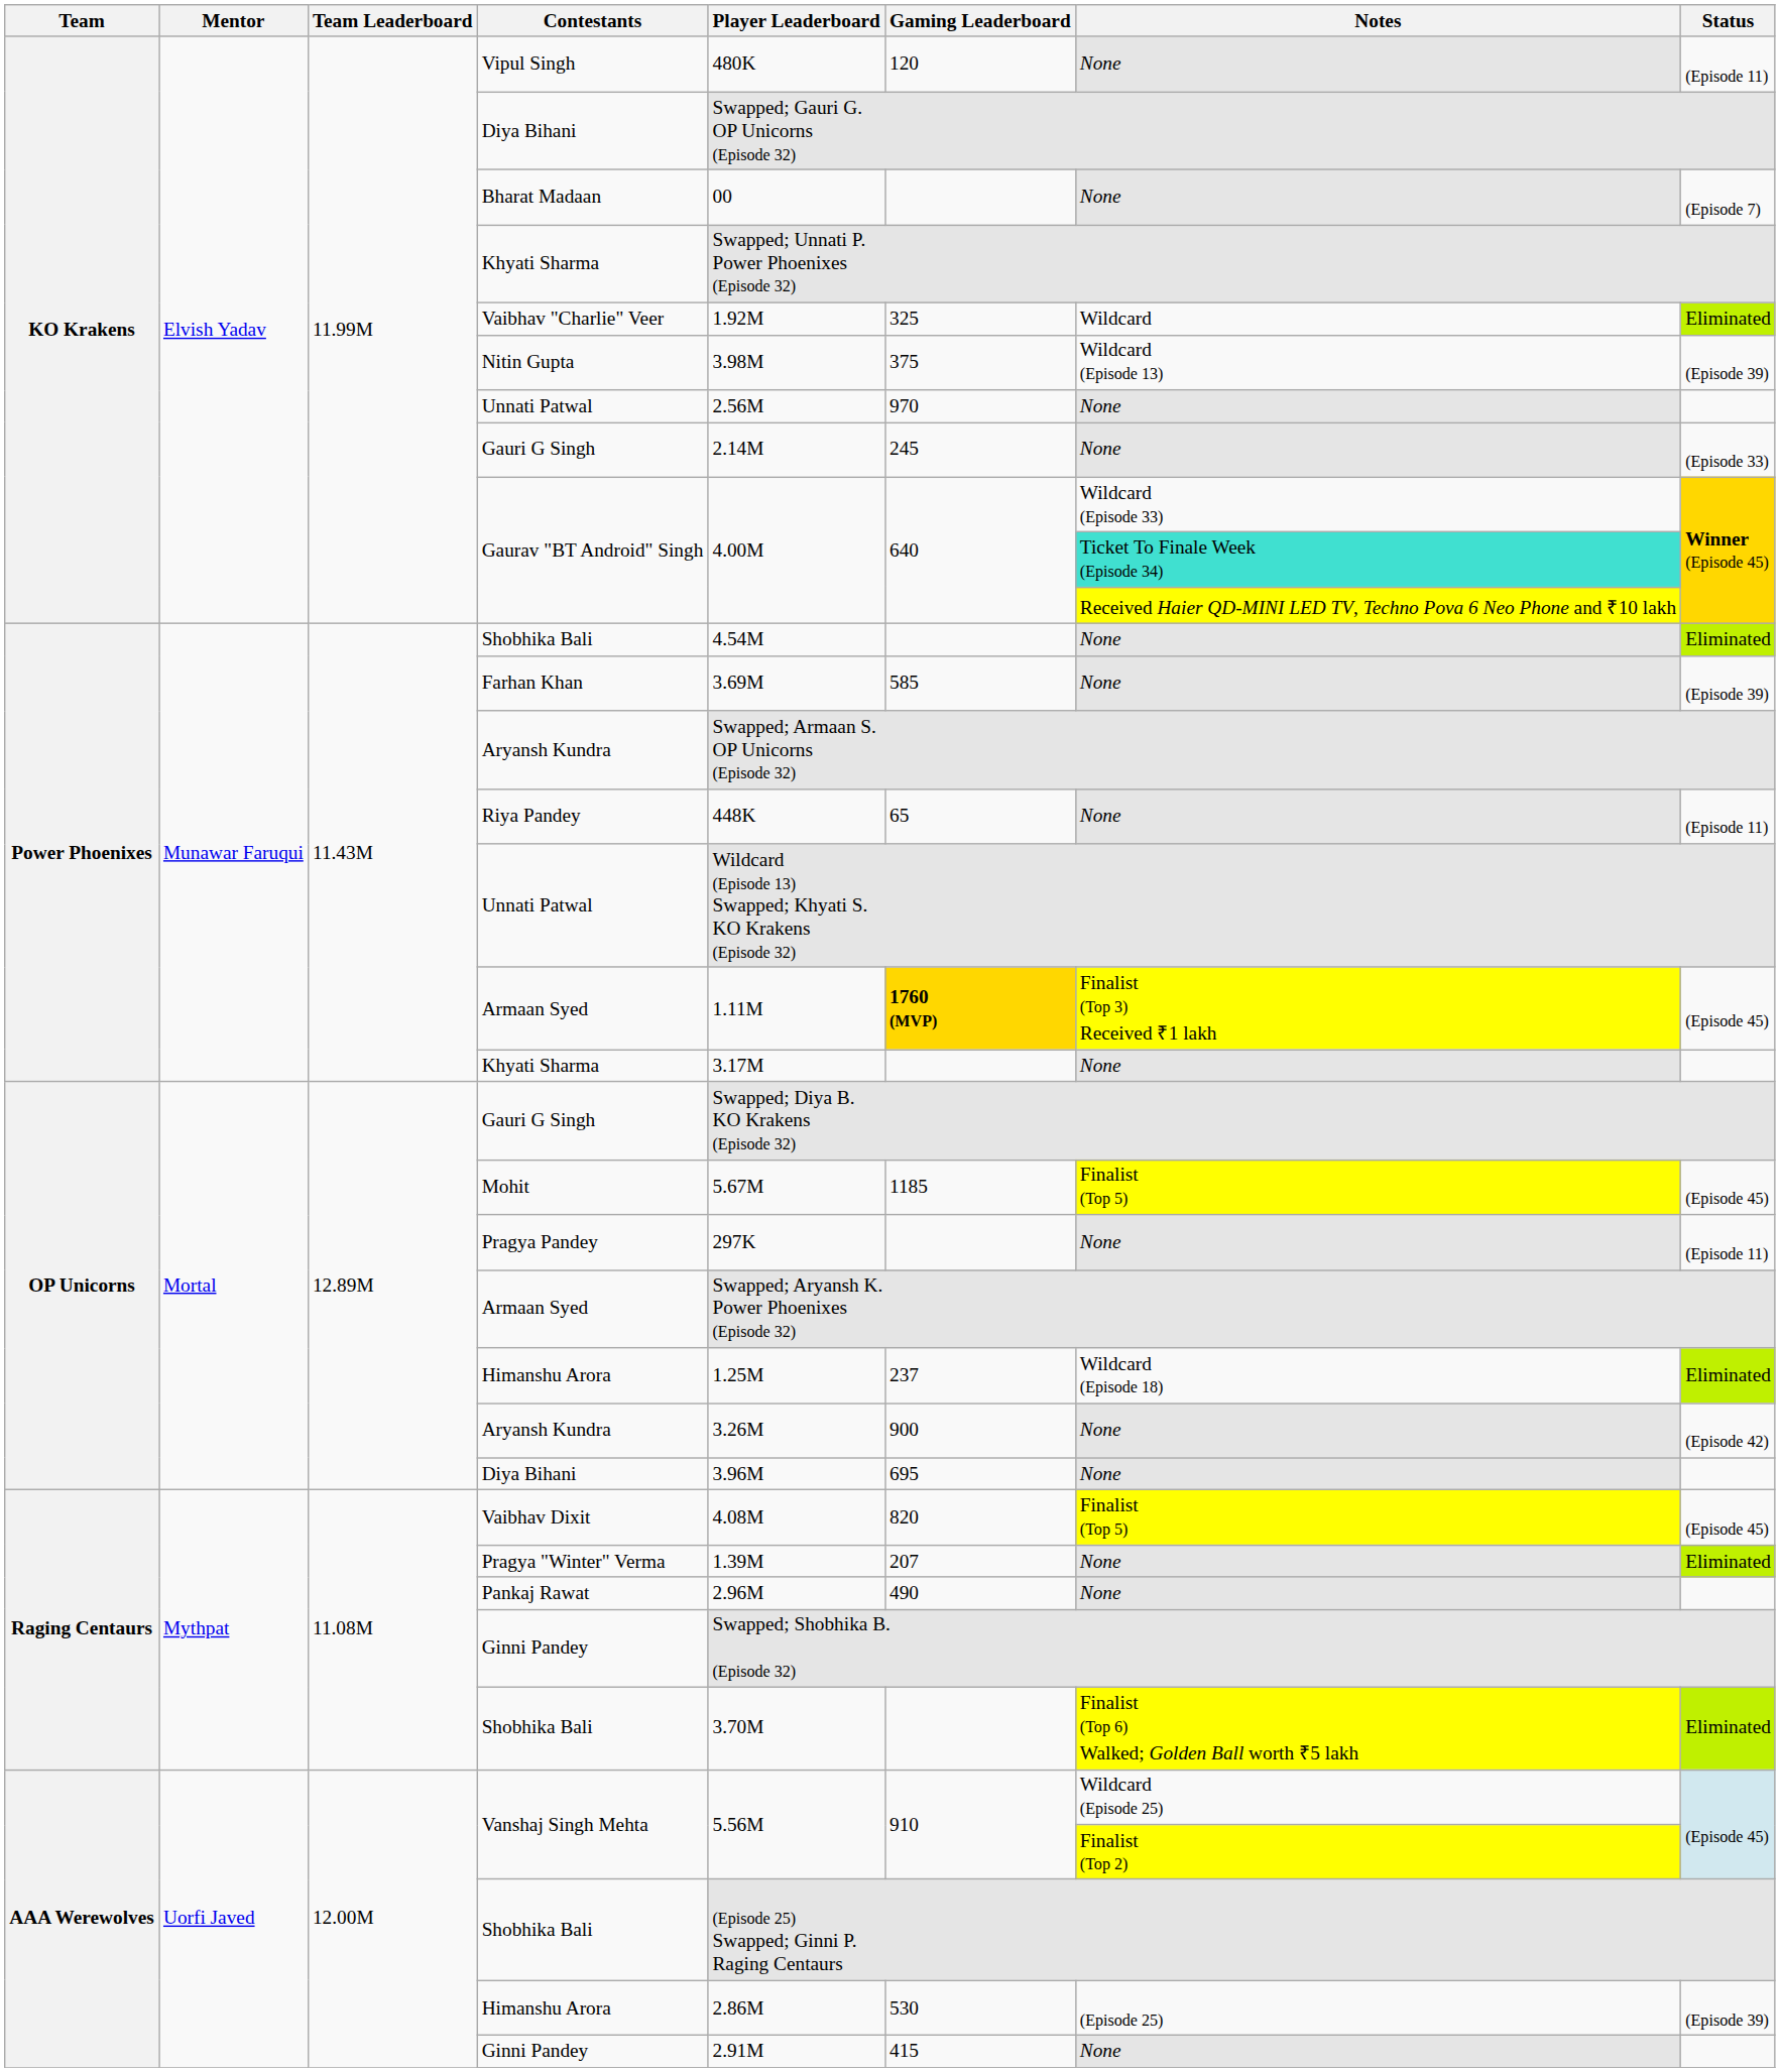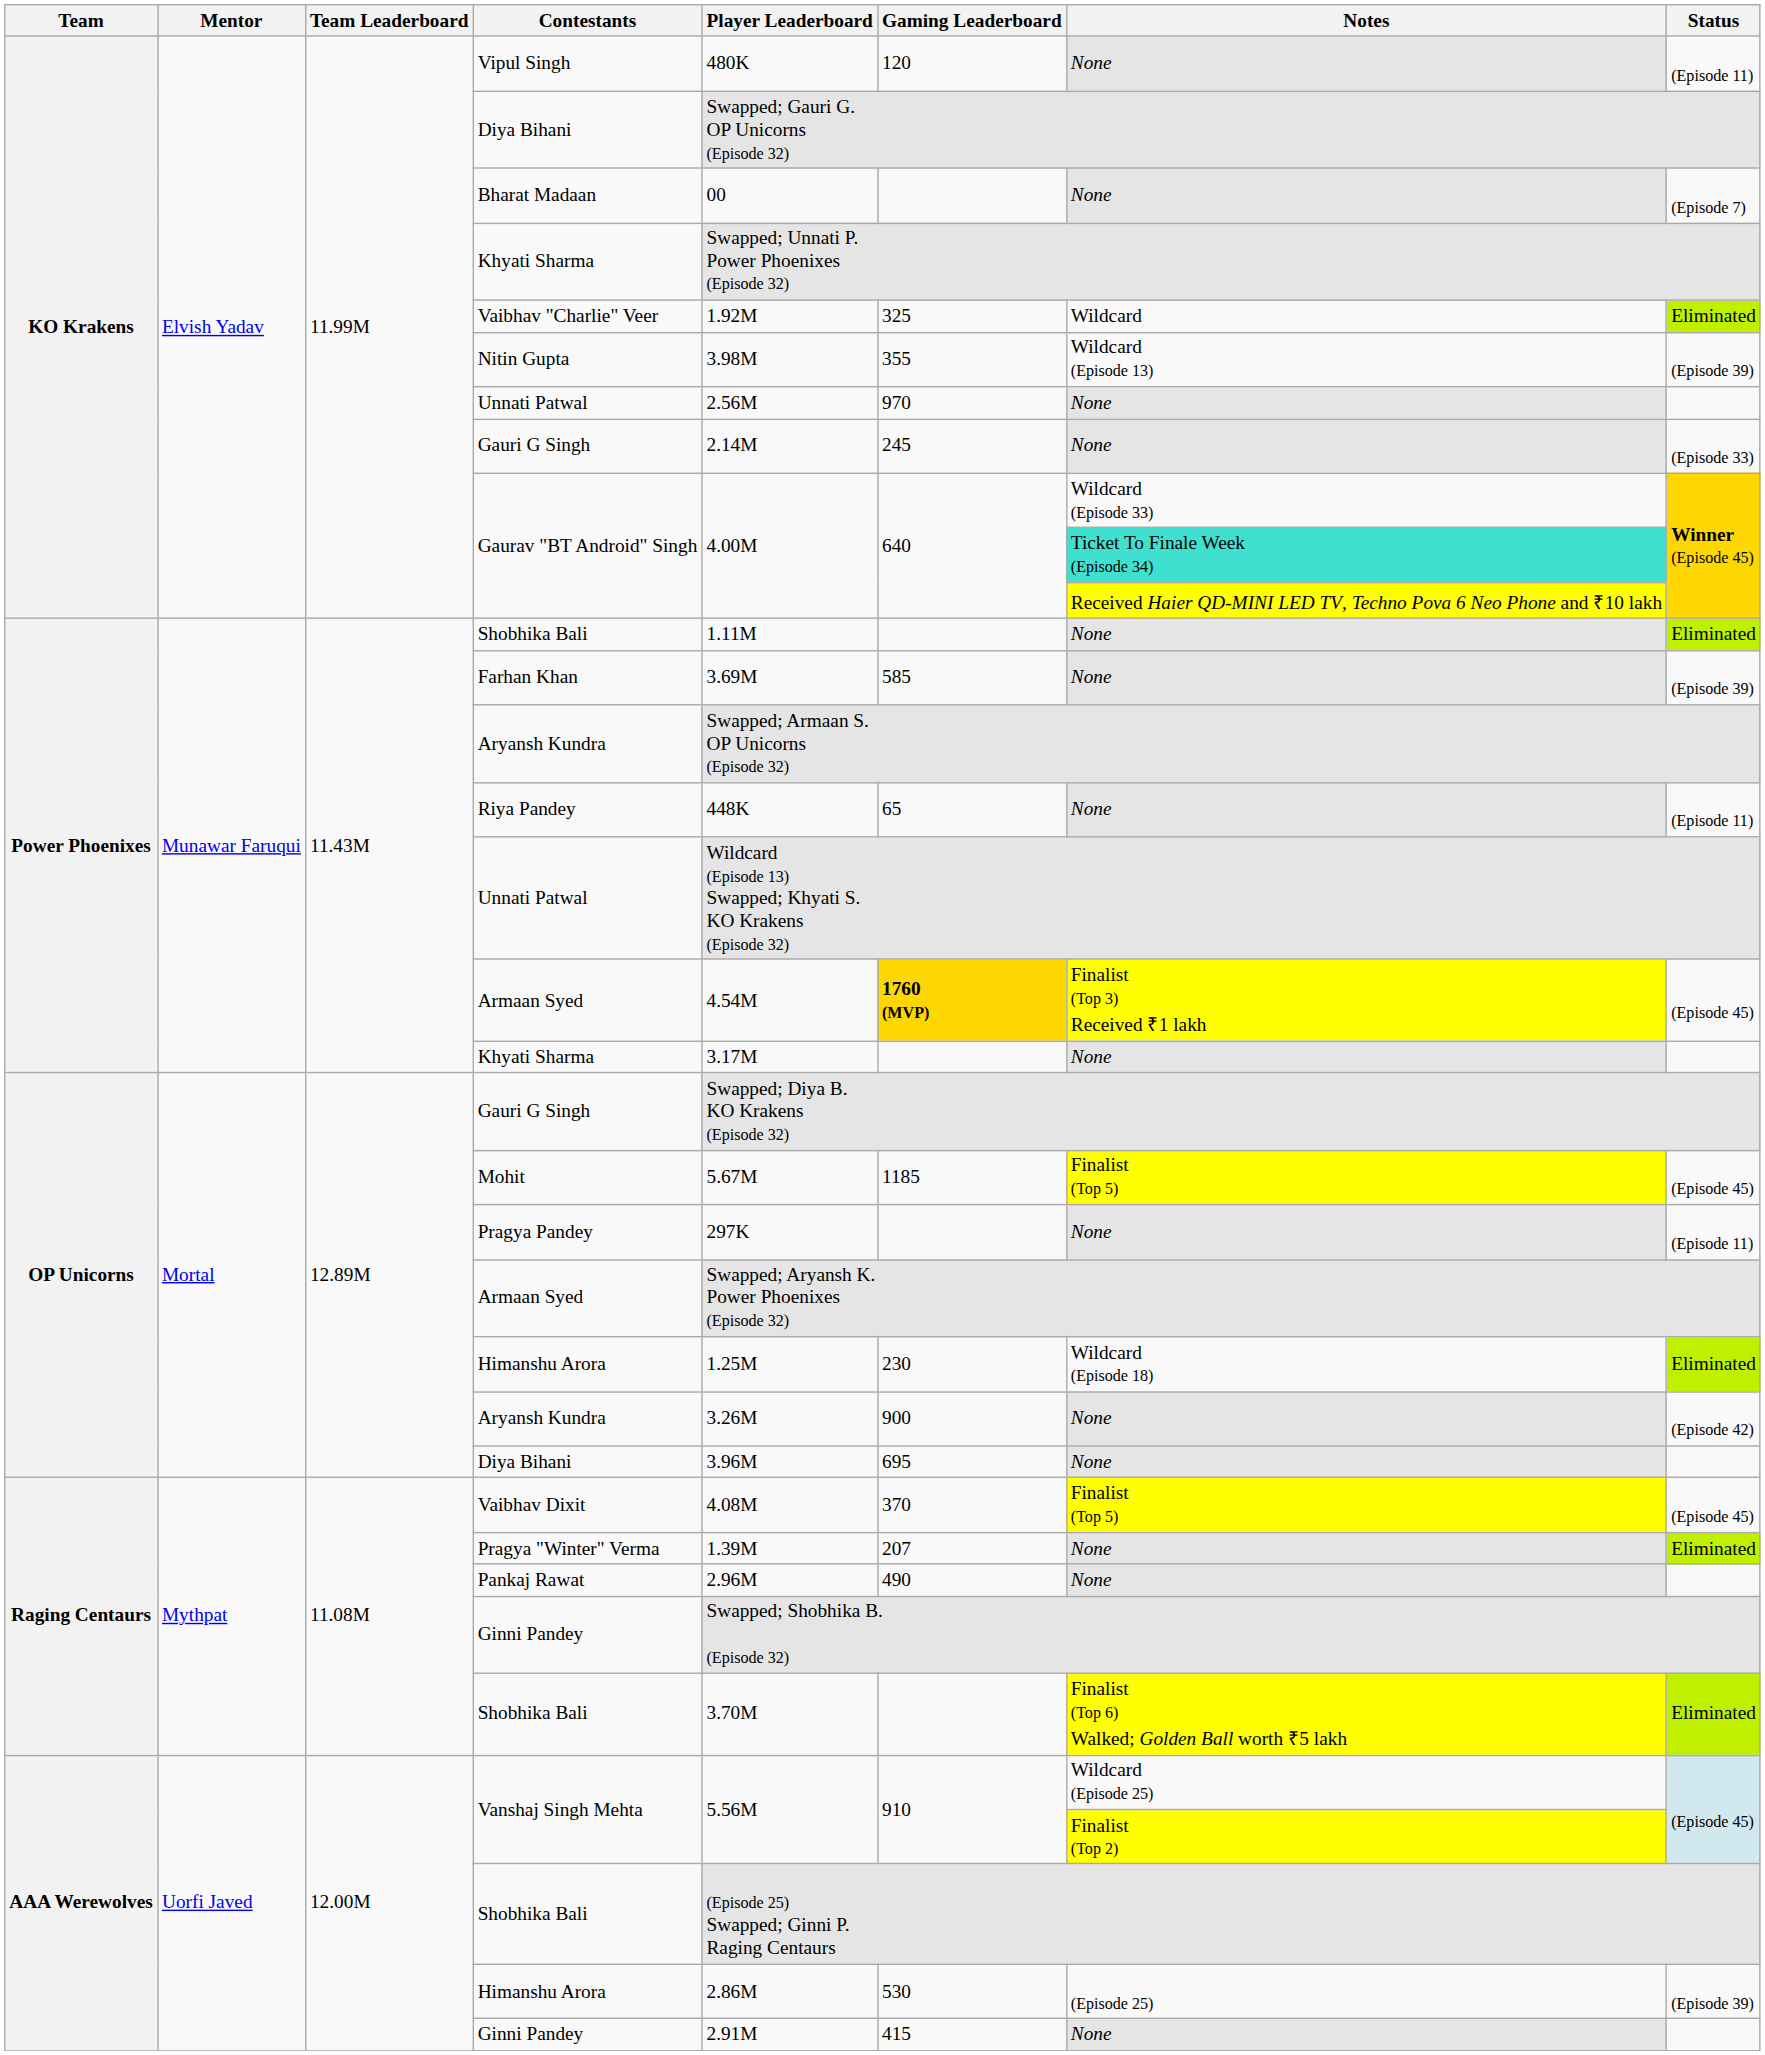Nitin Gupta | Gaming Leaderboard: 375 -> 355
Power Phoenixes / Shobhika Bali | Player Leaderboard: 4.54M -> 1.11M
Power Phoenixes / Armaan Syed | Player Leaderboard: 1.11M -> 4.54M
OP Unicorns / Himanshu Arora | Gaming Leaderboard: 237 -> 230
Vaibhav Dixit | Gaming Leaderboard: 820 -> 370
